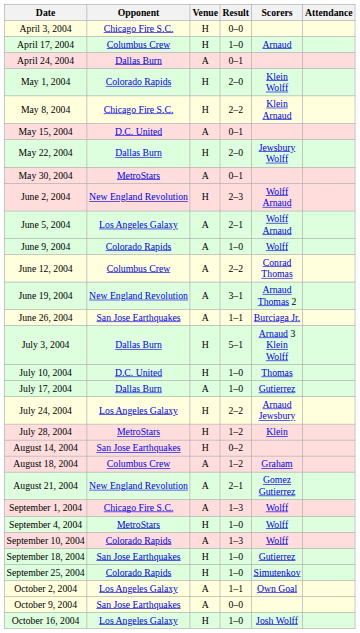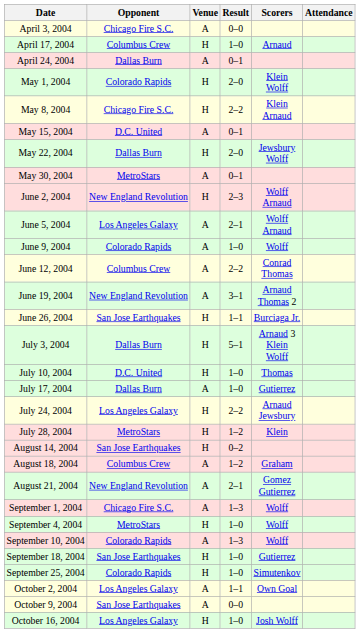April 3, 2004 | Venue: H -> A
June 26, 2004 | Venue: A -> H
